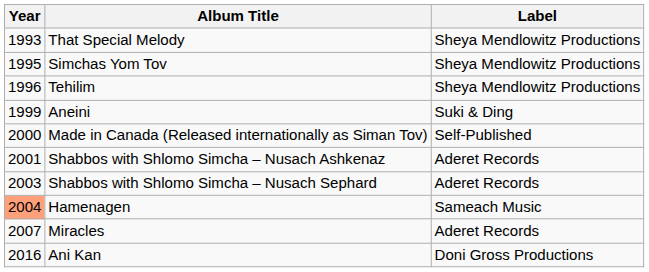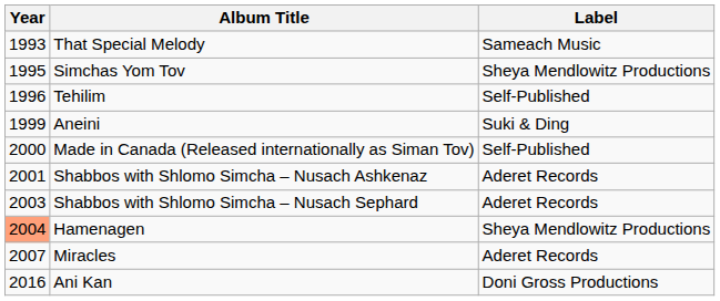That Special Melody | Label: Sheya Mendlowitz Productions -> Sameach Music
Tehilim | Label: Sheya Mendlowitz Productions -> Self-Published
Hamenagen | Label: Sameach Music -> Sheya Mendlowitz Productions
